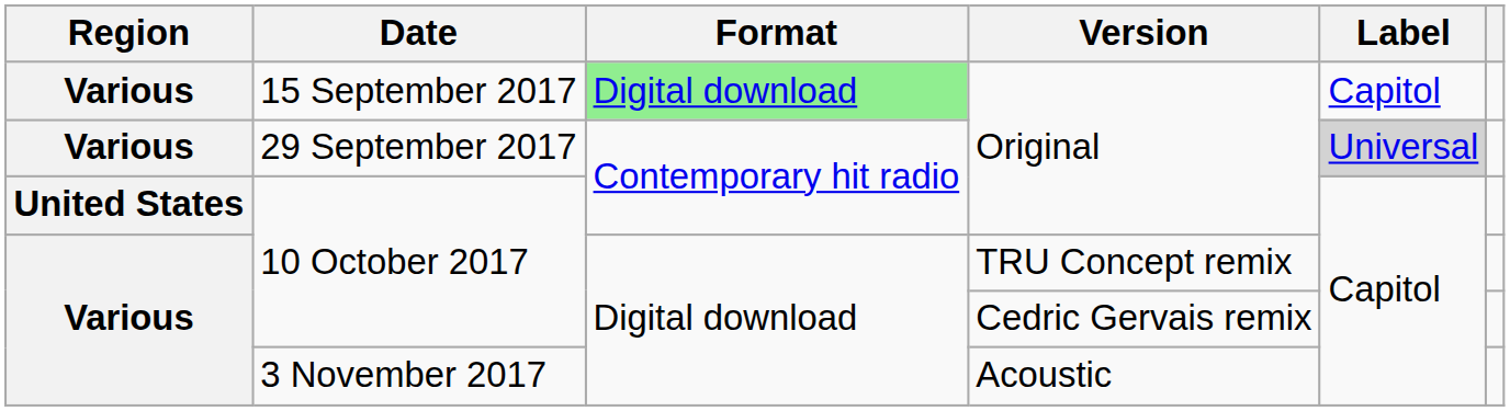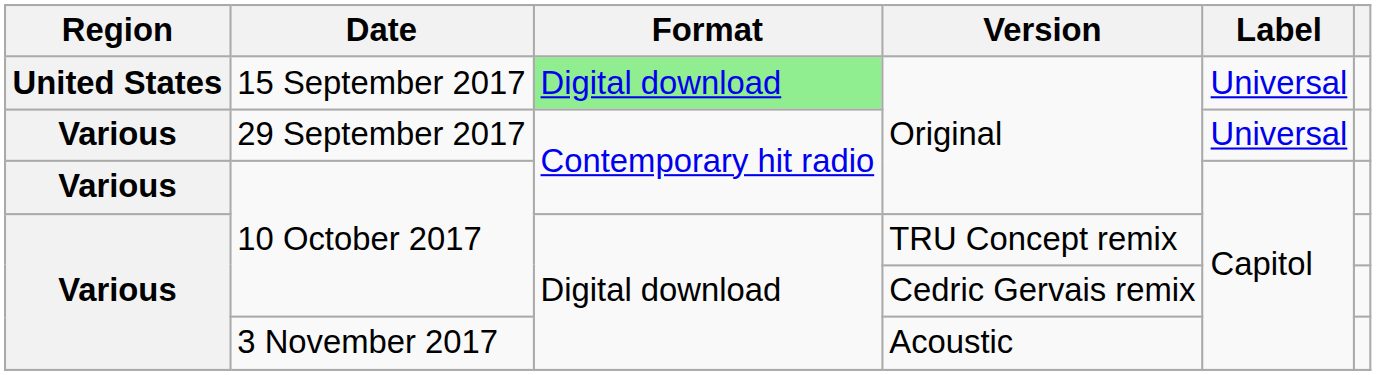15 September 2017 | Region: Various -> United States
15 September 2017 | Label: Capitol -> Universal
29 September 2017 | Label: lightgrey background -> no background
10 October 2017 / Original | Region: United States -> Various
